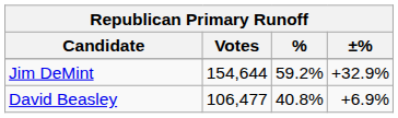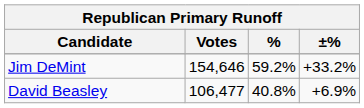Jim DeMint | Votes: 154,644 -> 154,646
Jim DeMint | ±%: +32.9% -> +33.2%
